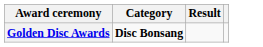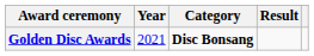+ column: Year | 2021
